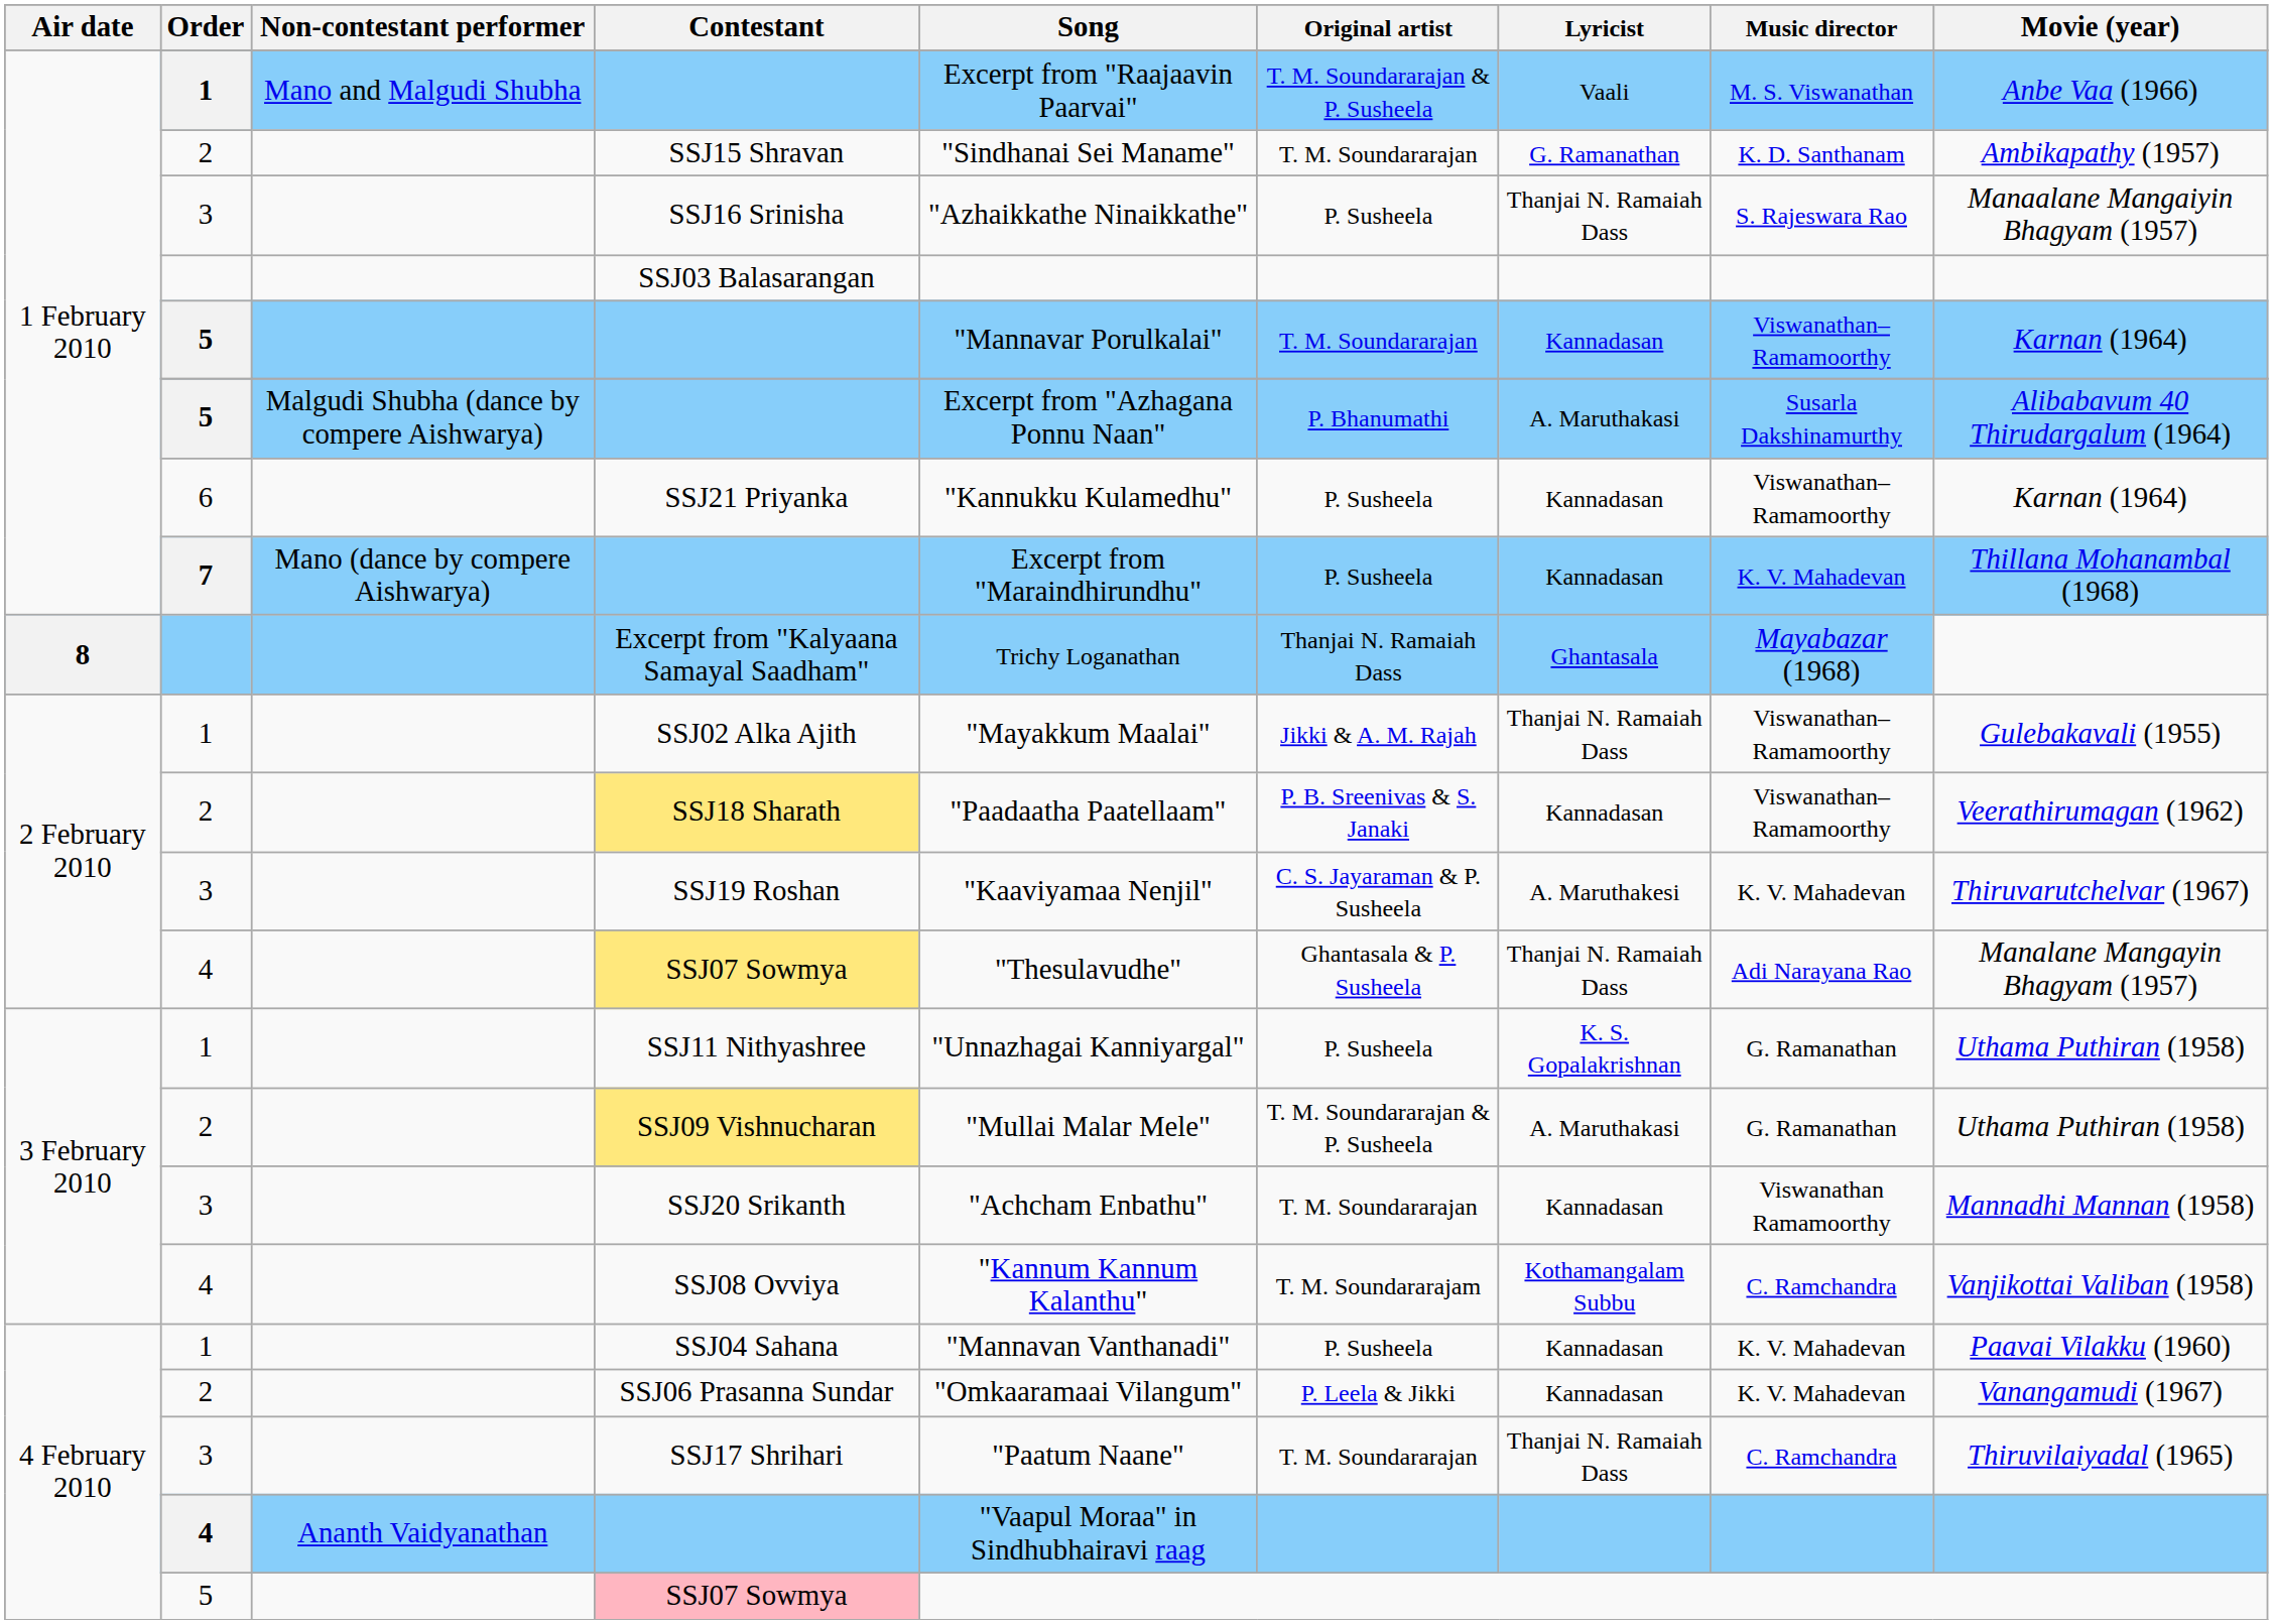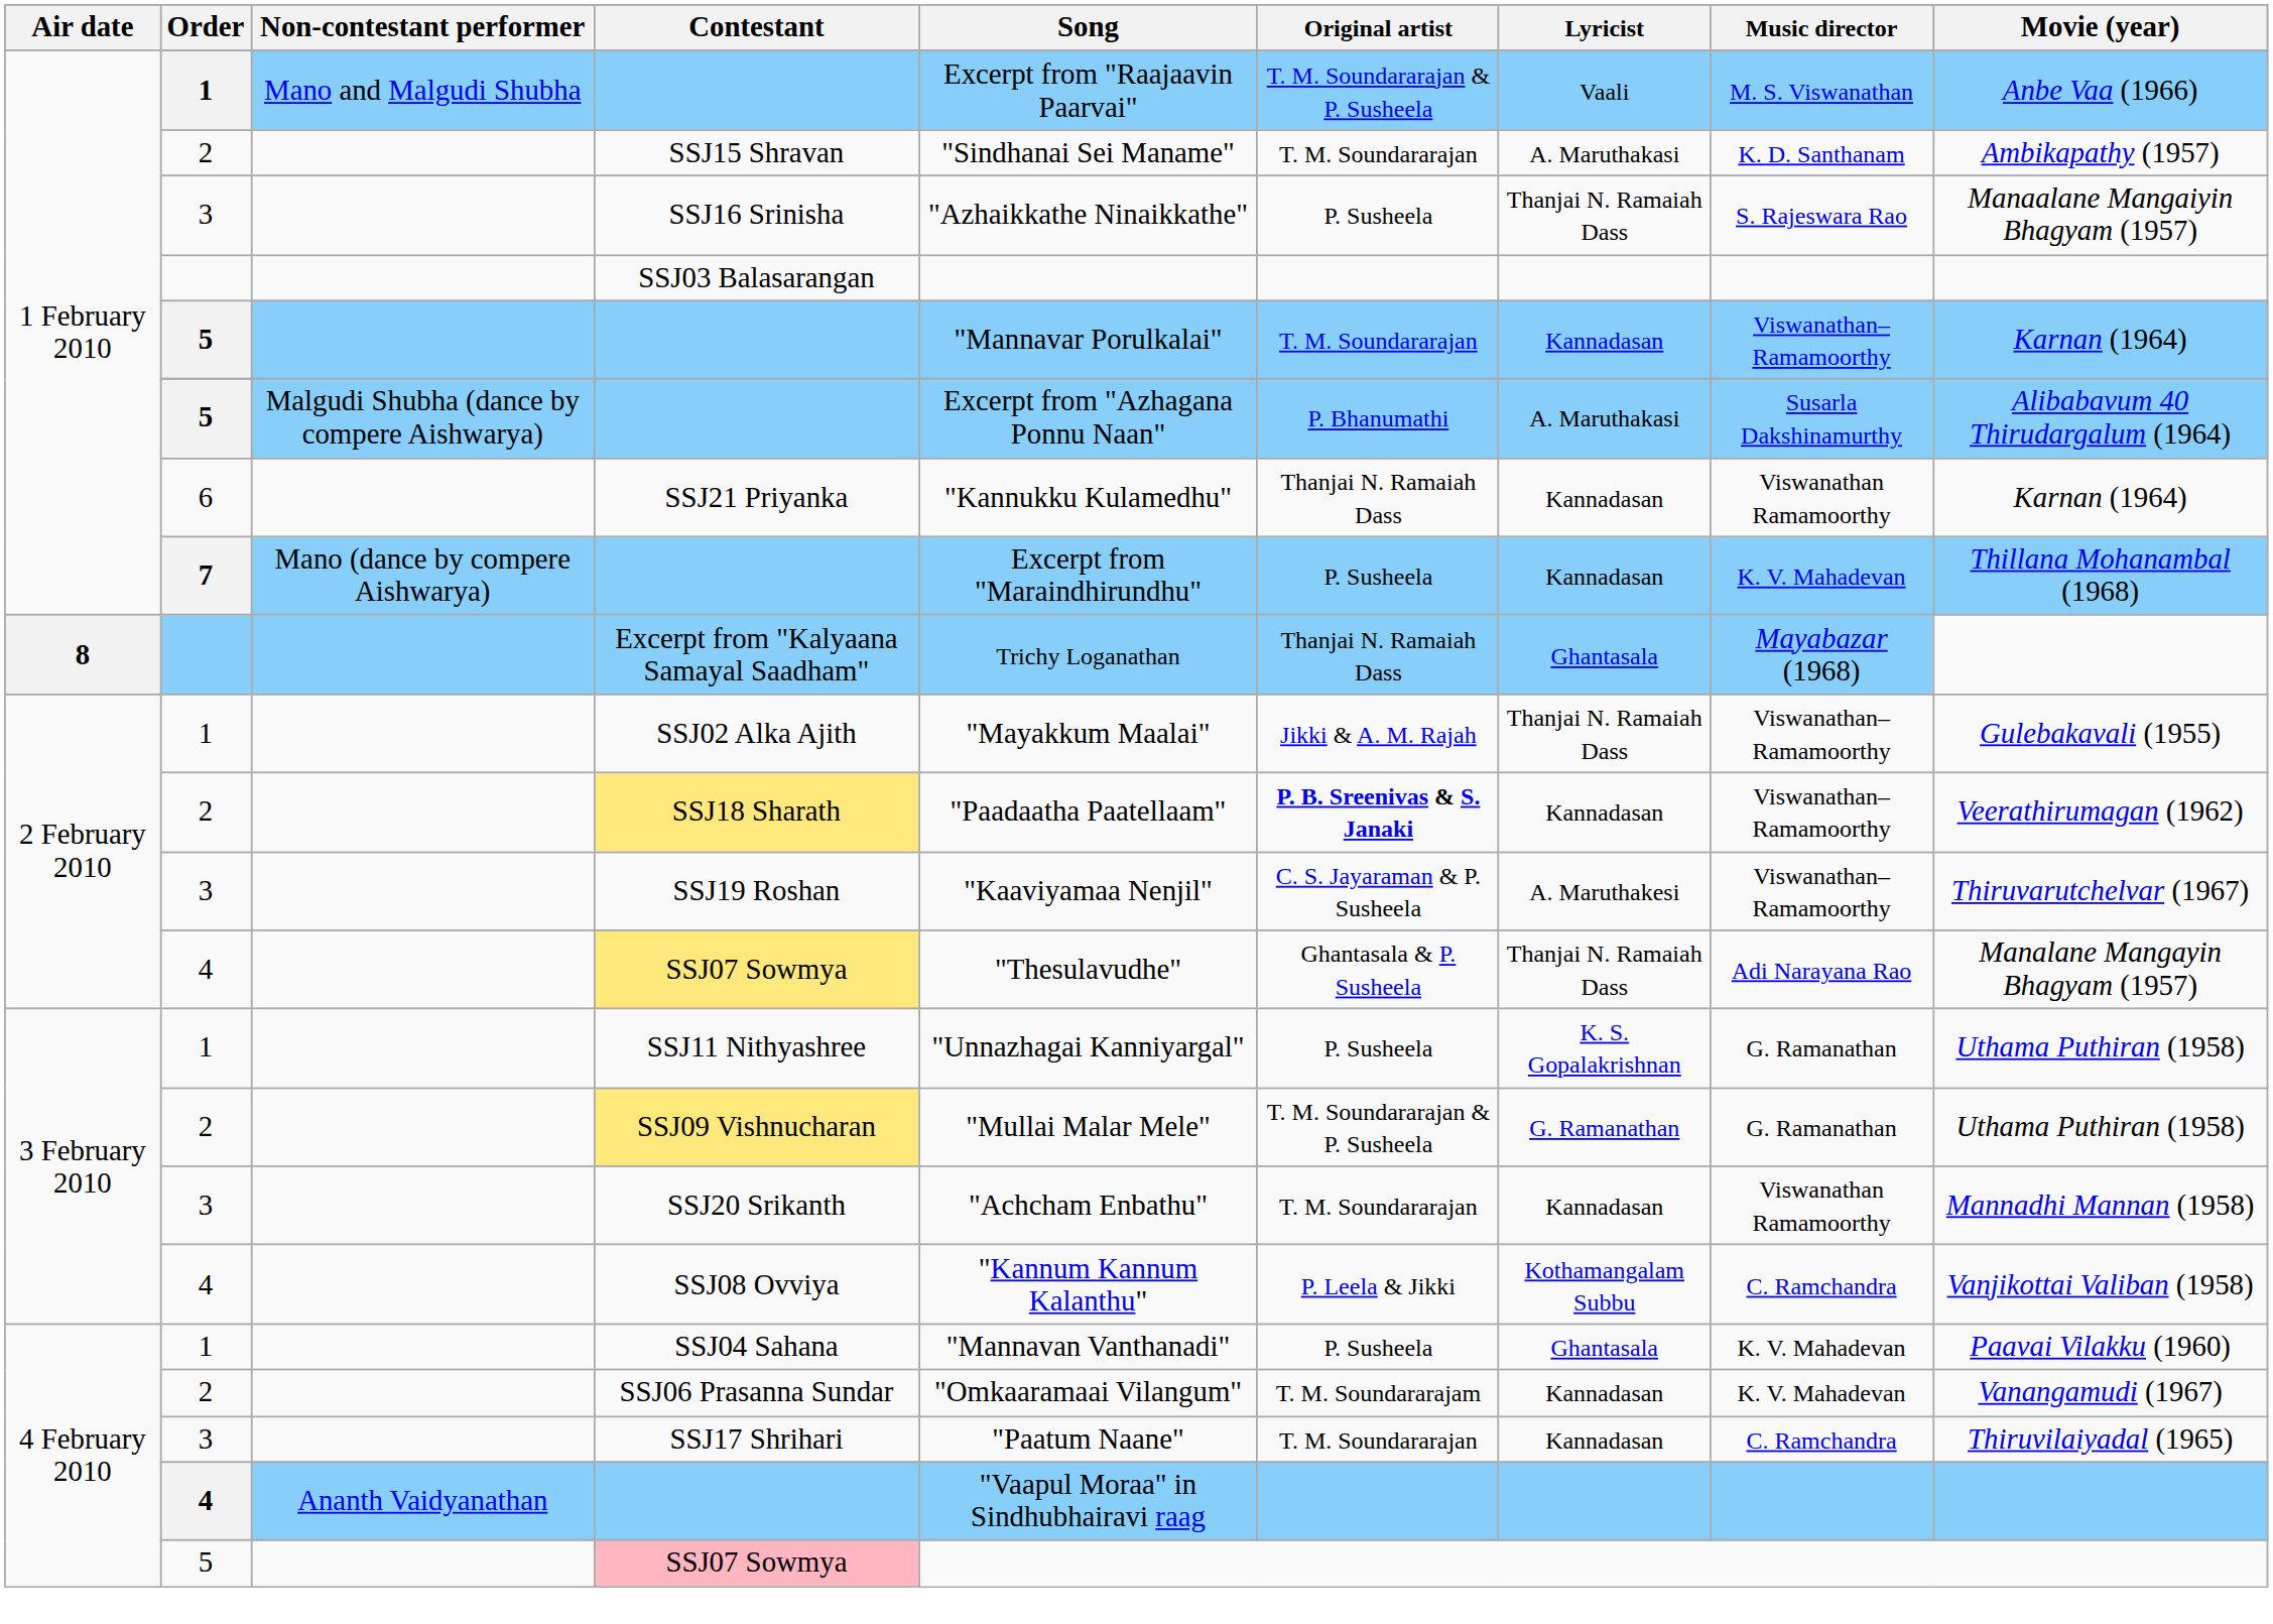SSJ15 Shravan | Lyricist: G. Ramanathan -> A. Maruthakasi
SSJ21 Priyanka | Original artist: P. Susheela -> Thanjai N. Ramaiah Dass
SSJ21 Priyanka | Music director: Viswanathan–Ramamoorthy -> Viswanathan Ramamoorthy
SSJ18 Sharath | Original artist: normal -> bold
SSJ19 Roshan | Music director: K. V. Mahadevan -> Viswanathan–Ramamoorthy
SSJ09 Vishnucharan | Lyricist: A. Maruthakasi -> G. Ramanathan
SSJ08 Ovviya | Original artist: T. M. Soundararajam -> P. Leela & Jikki
SSJ04 Sahana | Lyricist: Kannadasan -> Ghantasala
SSJ06 Prasanna Sundar | Original artist: P. Leela & Jikki -> T. M. Soundararajam
SSJ17 Shrihari | Lyricist: Thanjai N. Ramaiah Dass -> Kannadasan
